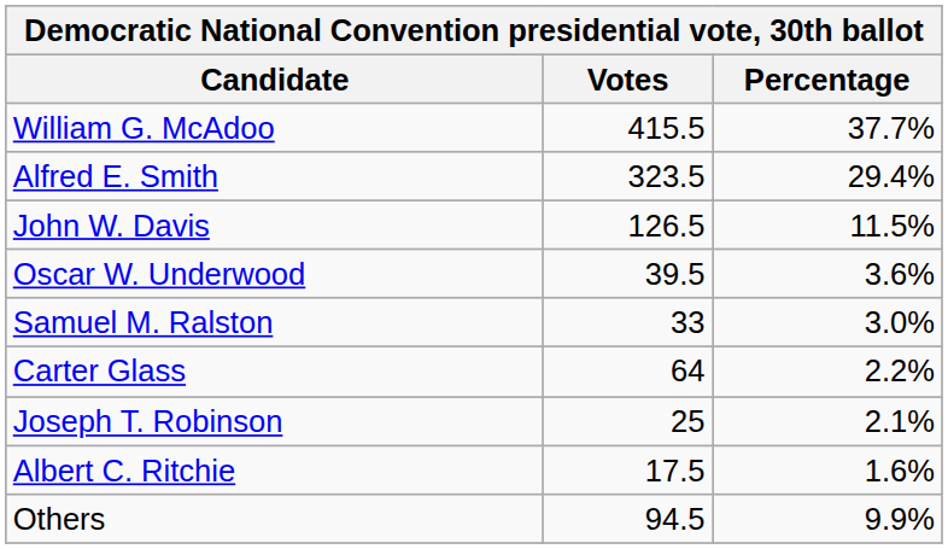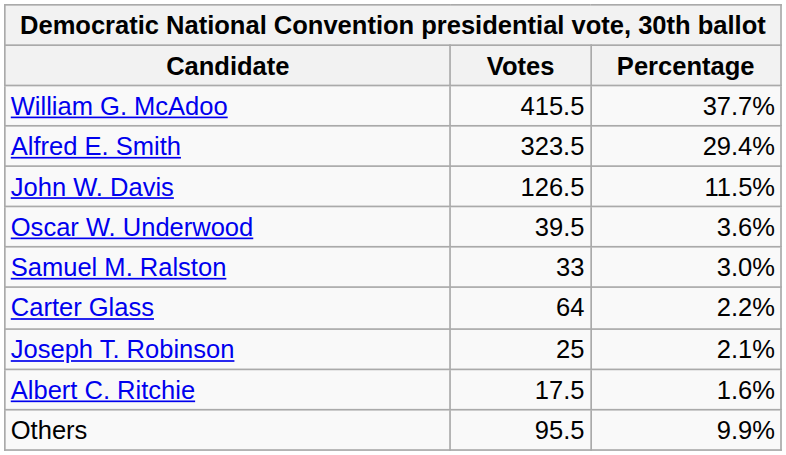Others | Votes: 94.5 -> 95.5
